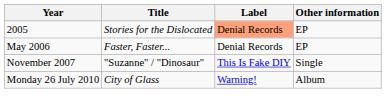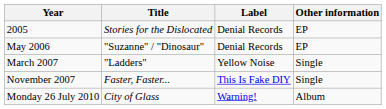2005 | Label: lightsalmon background -> no background
May 2006 | Title: Faster, Faster... -> "Suzanne" / "Dinosaur"
+ row: March 2007 | "Ladders" | Yellow Noise | Single
November 2007 | Title: "Suzanne" / "Dinosaur" -> Faster, Faster...
